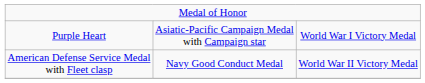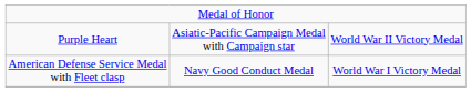Purple Heart | column 5: World War I Victory Medal -> World War II Victory Medal
American Defense Service Medal with Fleet clasp | column 5: World War II Victory Medal -> World War I Victory Medal
